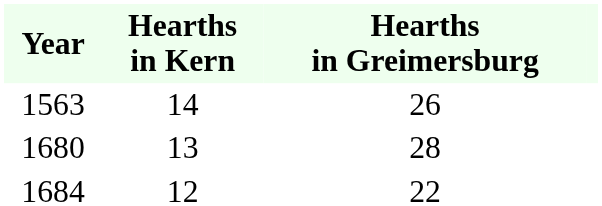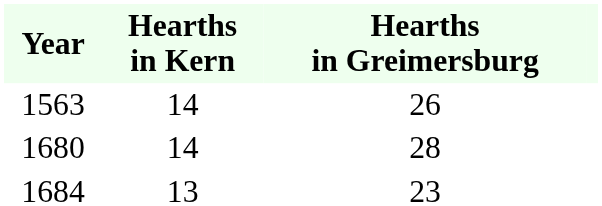1680 | Hearths in Kern: 13 -> 14
1684 | Hearths in Kern: 12 -> 13
1684 | Hearths in Greimersburg: 22 -> 23
